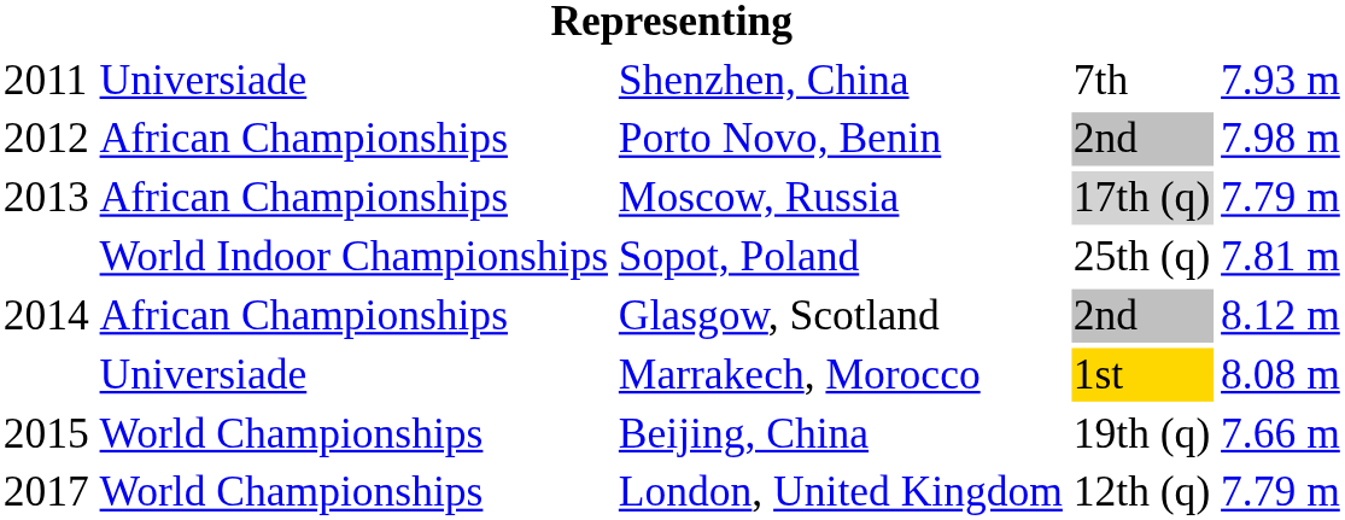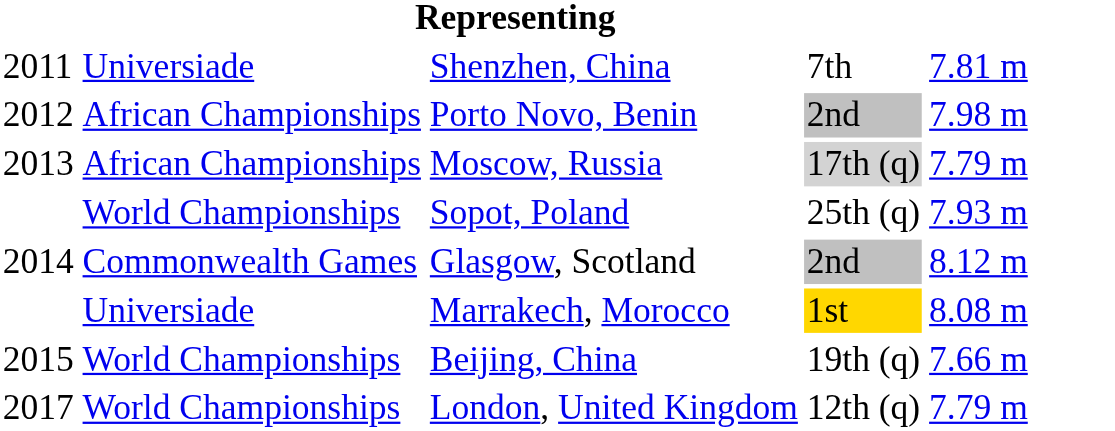Shenzhen, China | column 5: 7.93 m -> 7.81 m
Sopot, Poland | column 2: World Indoor Championships -> World Championships
Sopot, Poland | column 5: 7.81 m -> 7.93 m
Glasgow, Scotland | column 2: African Championships -> Commonwealth Games
